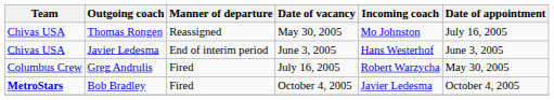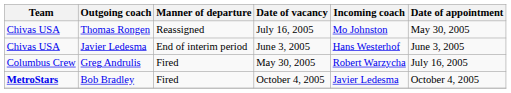Thomas Rongen | Date of vacancy: May 30, 2005 -> July 16, 2005
Thomas Rongen | Date of appointment: July 16, 2005 -> May 30, 2005
Greg Andrulis | Date of vacancy: July 16, 2005 -> May 30, 2005
Greg Andrulis | Date of appointment: May 30, 2005 -> July 16, 2005
